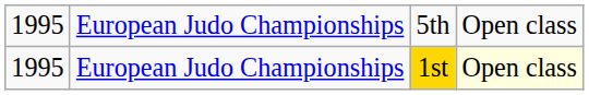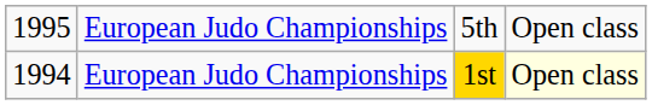European Judo Championships / 1st | column 1: 1995 -> 1994
